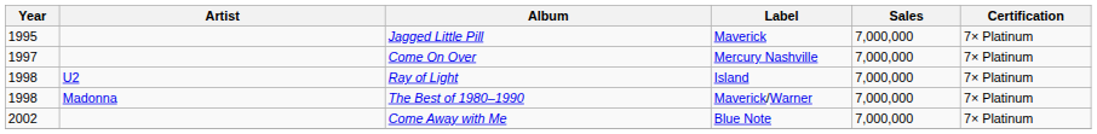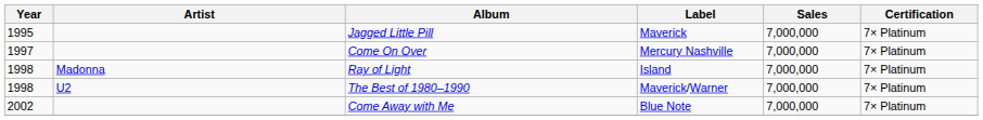Ray of Light | Artist: U2 -> Madonna
The Best of 1980–1990 | Artist: Madonna -> U2
